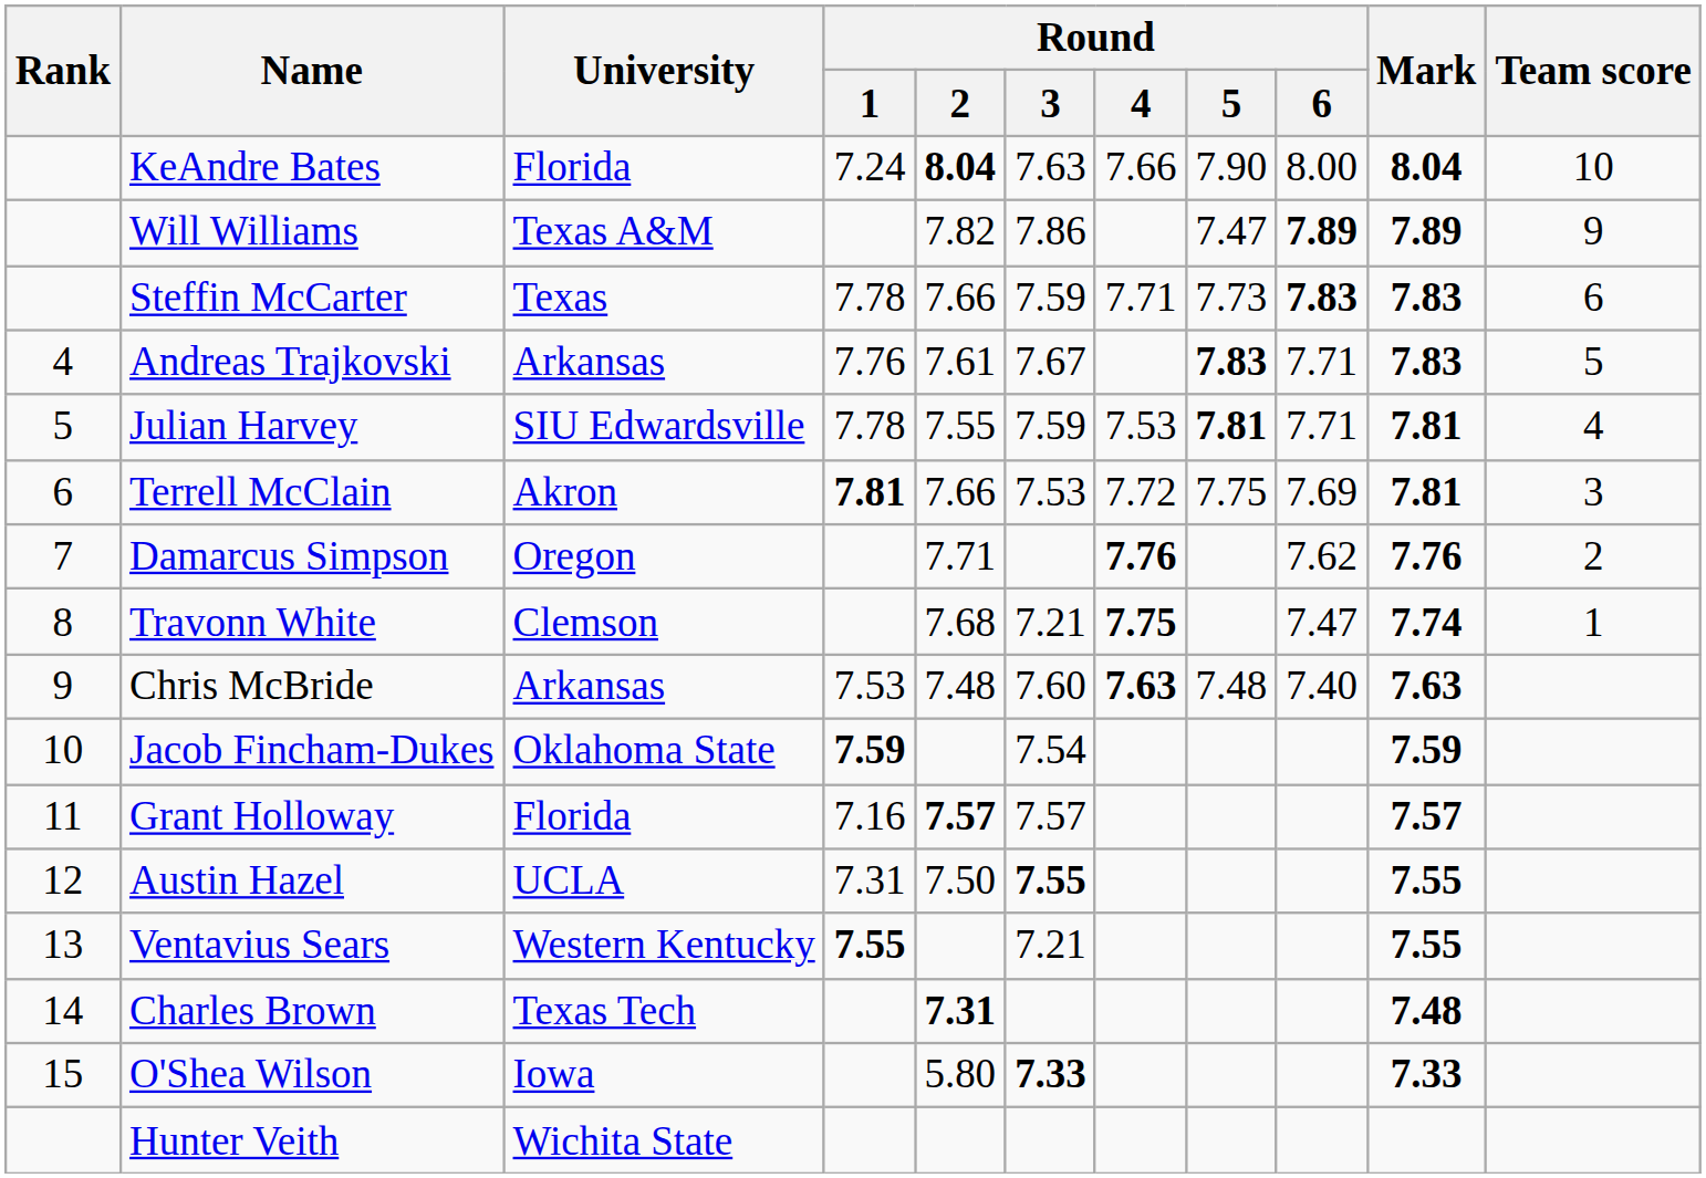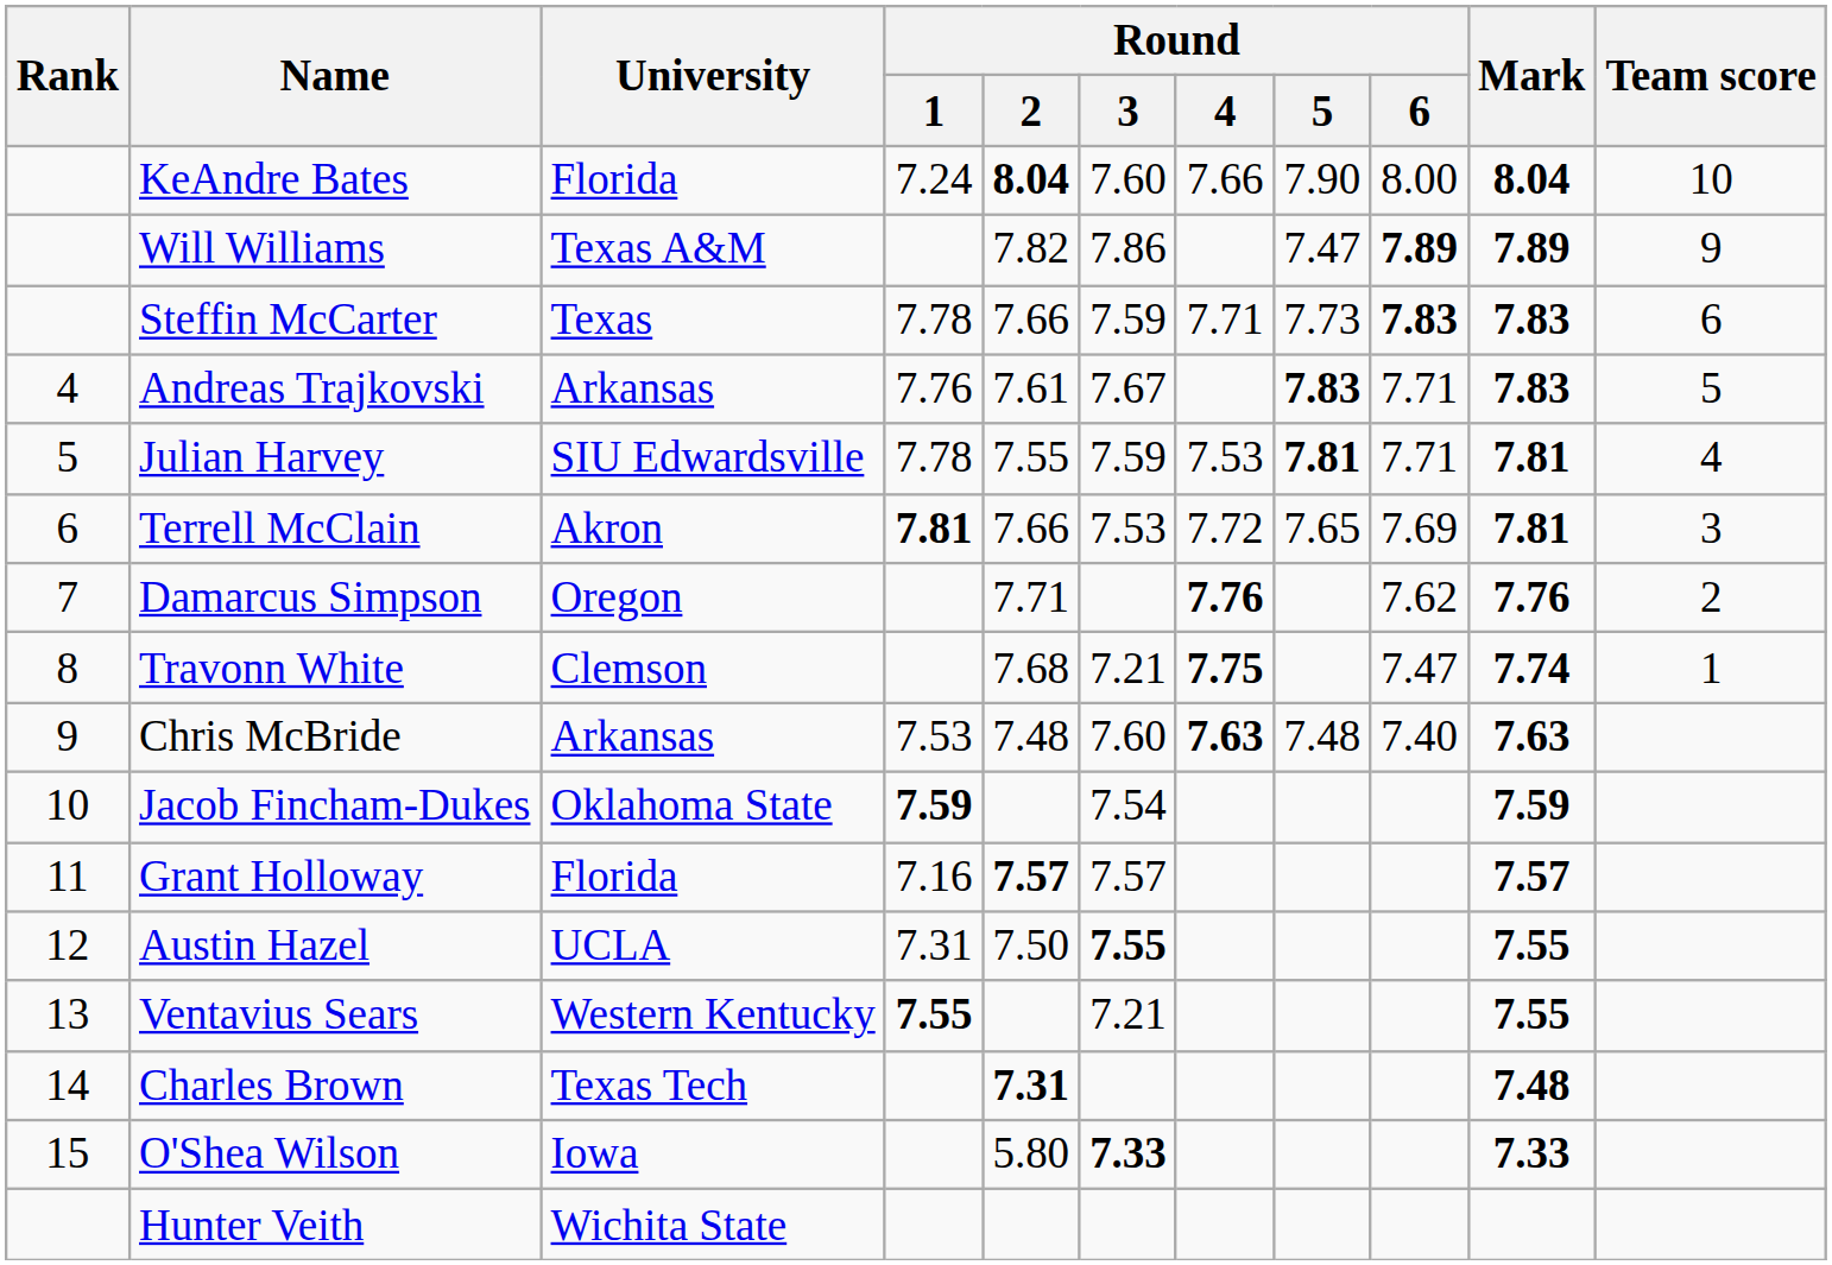KeAndre Bates | Round / 3: 7.63 -> 7.60
Terrell McClain | Round / 5: 7.75 -> 7.65
